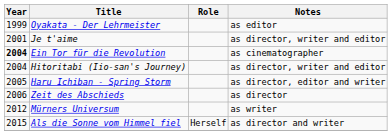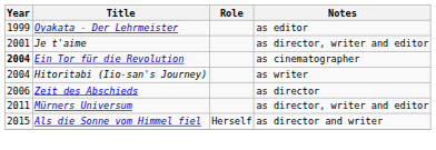Hitoritabi (Iio-san's Journey) | Notes: as director, writer and editor -> as writer
- row: 2005 | Haru Ichiban - Spring Storm | as director, editor and writer
Mürners Universum | Year: 2012 -> 2011
Mürners Universum | Notes: as writer -> as director, writer and editor
